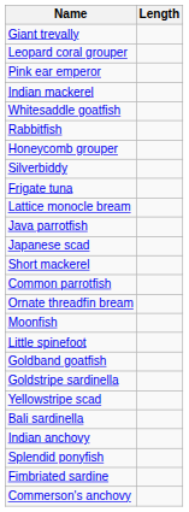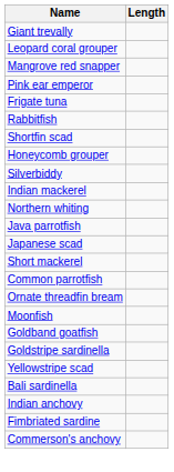+ row: Mangrove red snapper
rows swapped: Frigate tuna <-> Indian mackerel
- row: Whitesaddle goatfish
+ row: Shortfin scad
- row: Lattice monocle bream
+ row: Northern whiting
- row: Little spinefoot
- row: Splendid ponyfish
